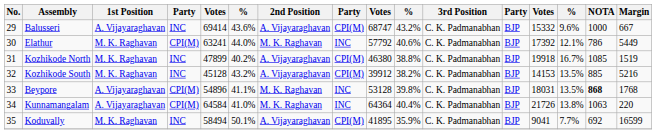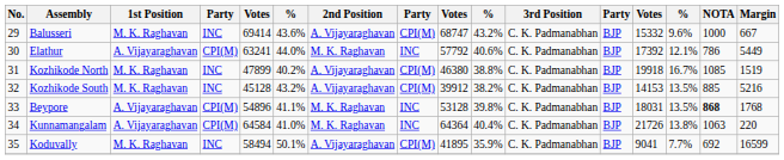Balusseri | 1st Position: A. Vijayaraghavan -> M. K. Raghavan
Elathur | 1st Position: M. K. Raghavan -> A. Vijayaraghavan
